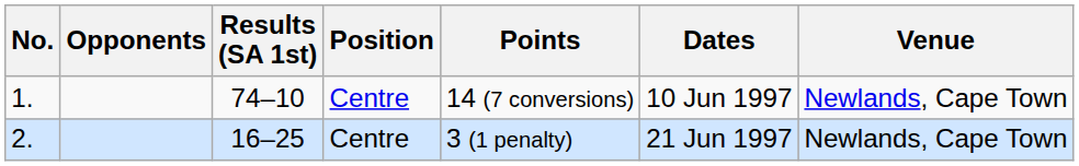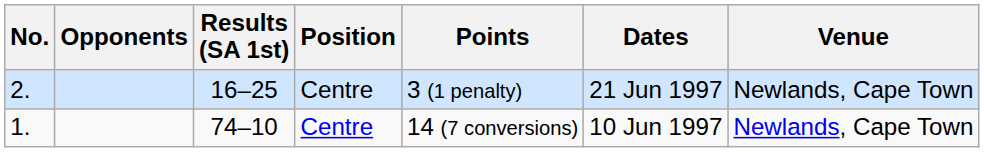rows swapped: 1. <-> 2.
